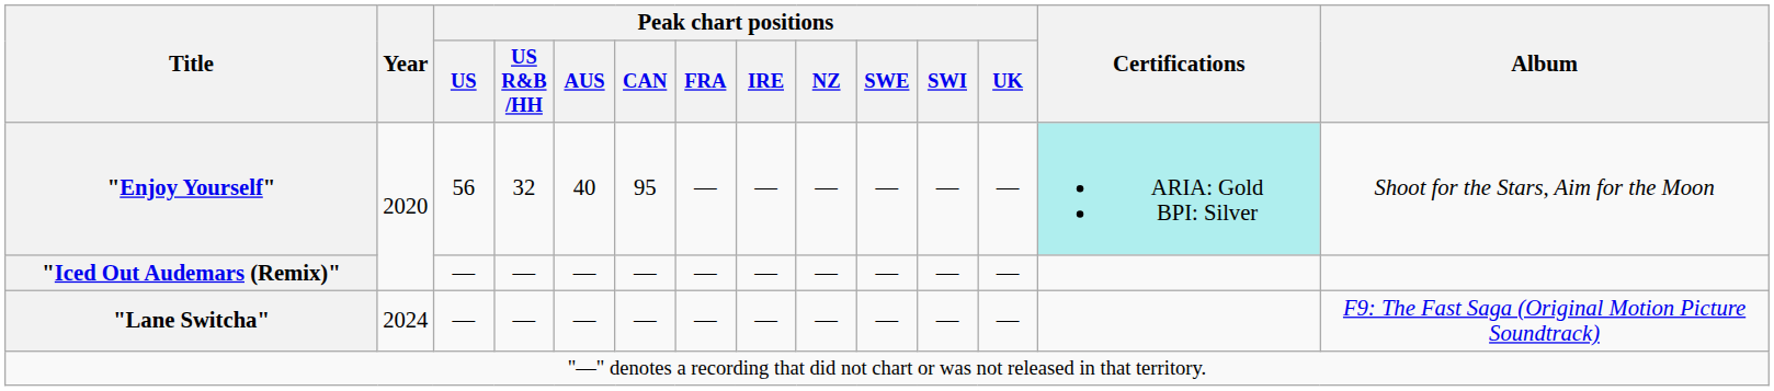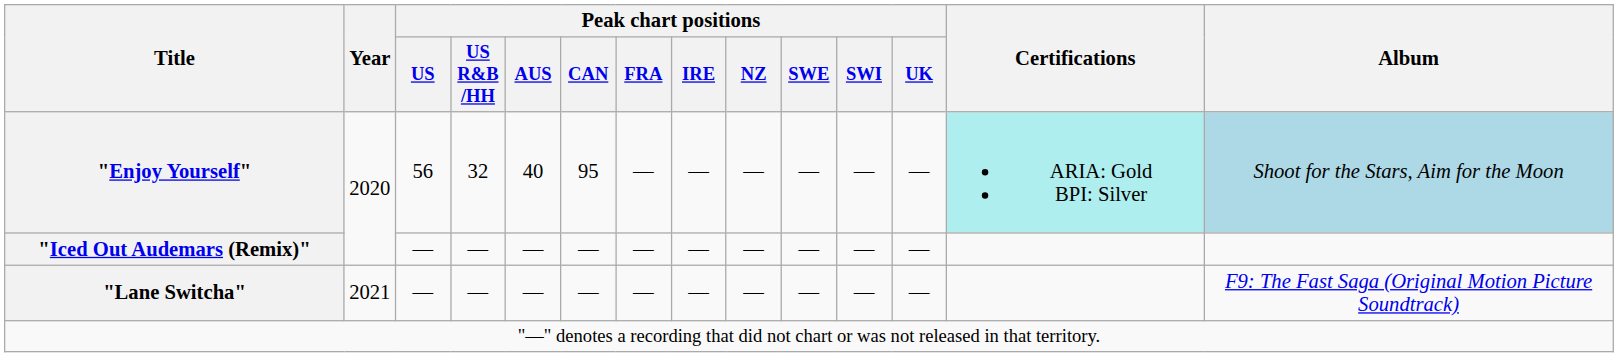"Enjoy Yourself" | Album: no background -> lightblue background
"Lane Switcha" | Year: 2024 -> 2021
